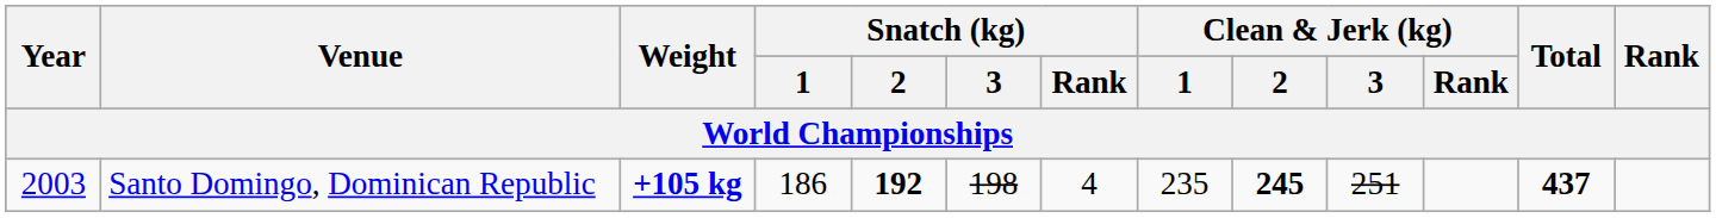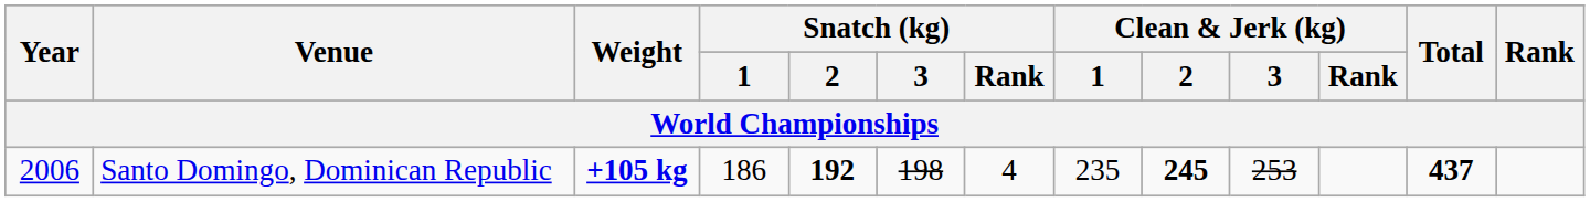Santo Domingo, Dominican Republic | Year: 2003 -> 2006
Santo Domingo, Dominican Republic | Clean & Jerk (kg) / 3: 251 -> 253
